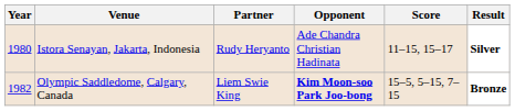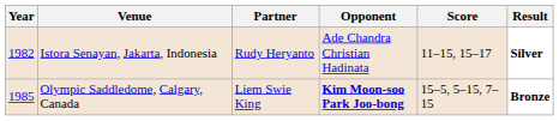Istora Senayan, Jakarta, Indonesia | Year: 1980 -> 1982
Olympic Saddledome, Calgary, Canada | Year: 1982 -> 1985
